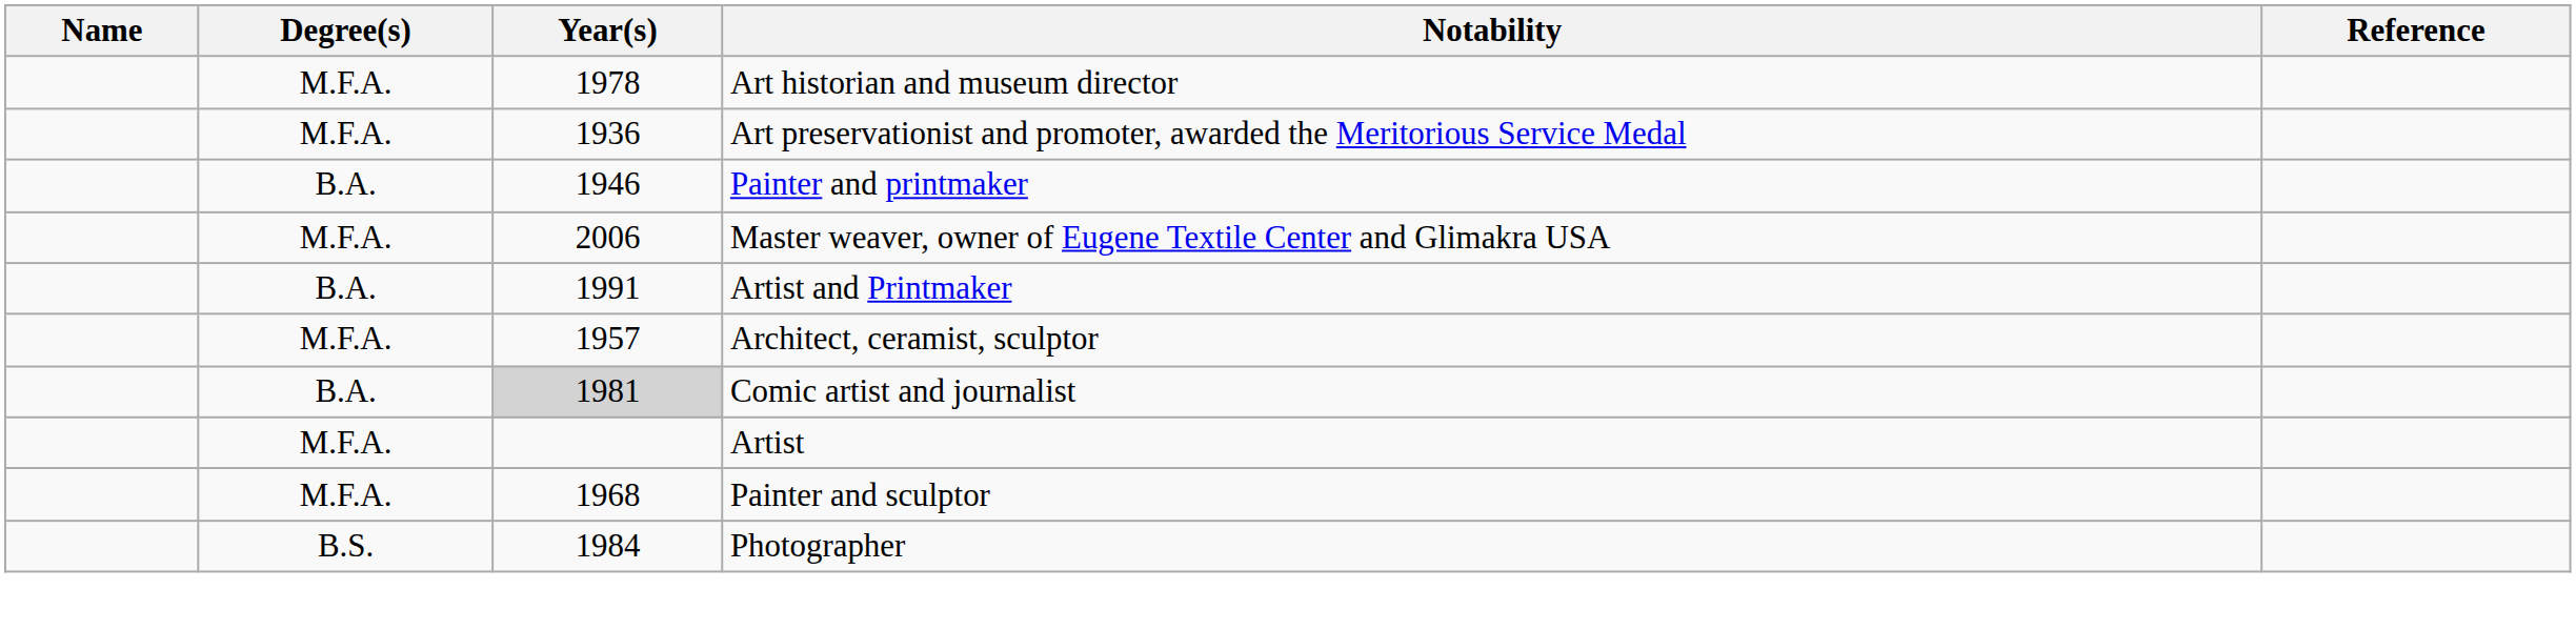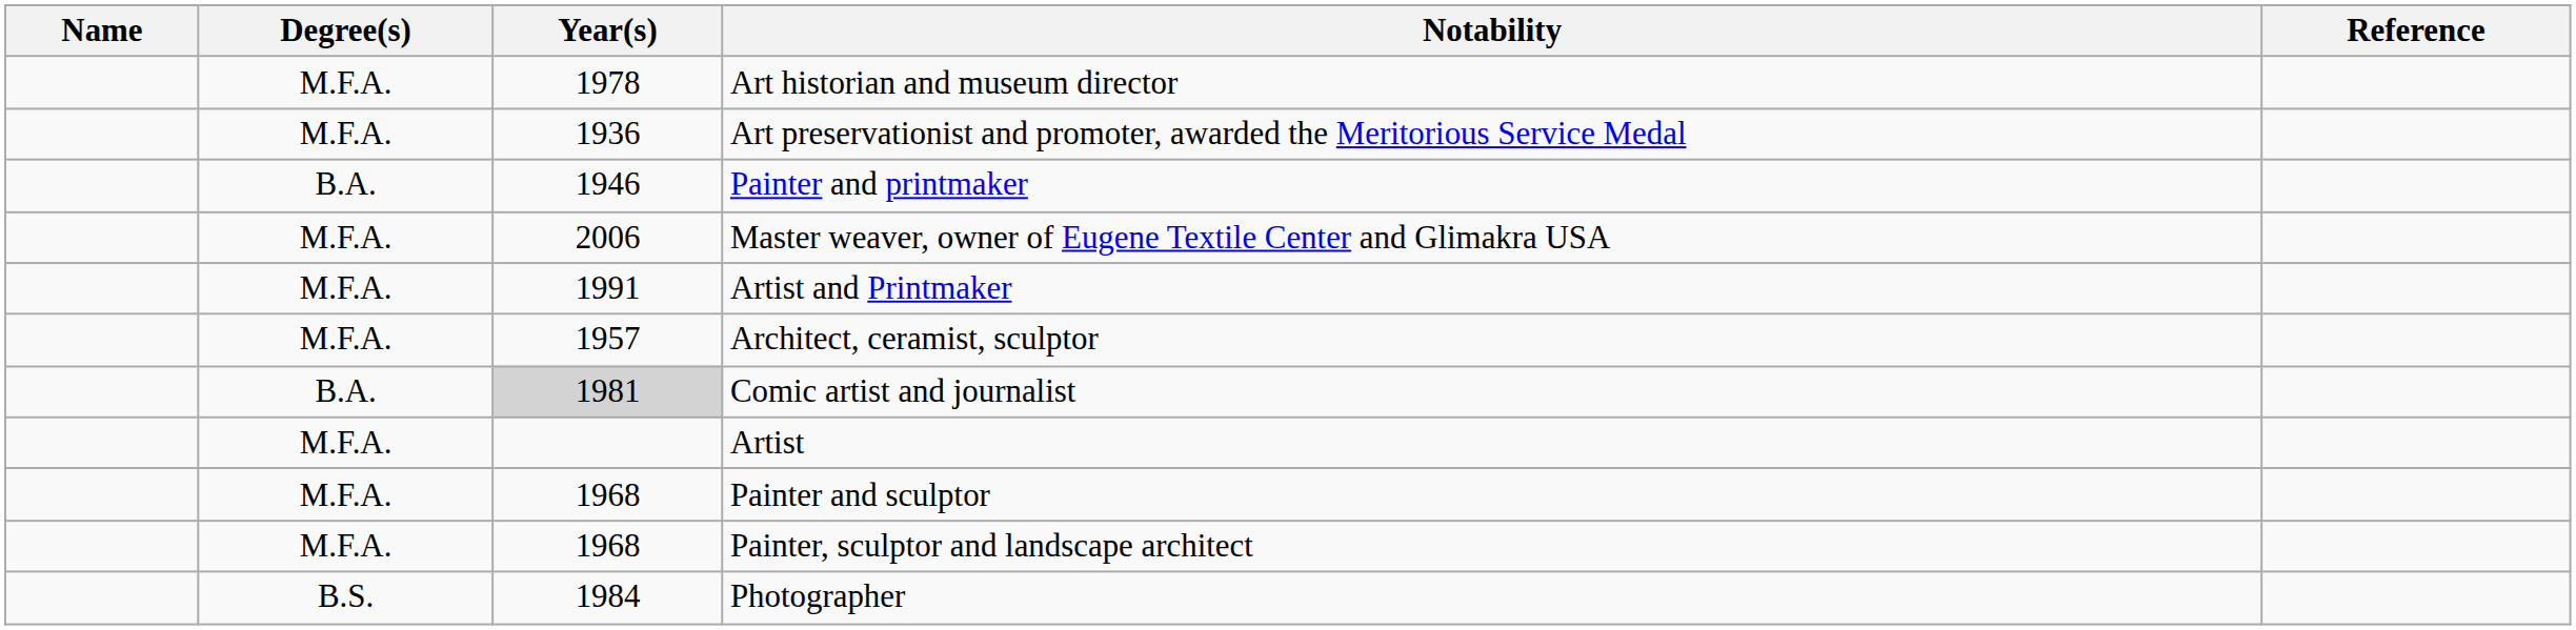Artist and Printmaker | Degree(s): B.A. -> M.F.A.
+ row: M.F.A. | 1968 | Painter, sculptor and landscape architect
